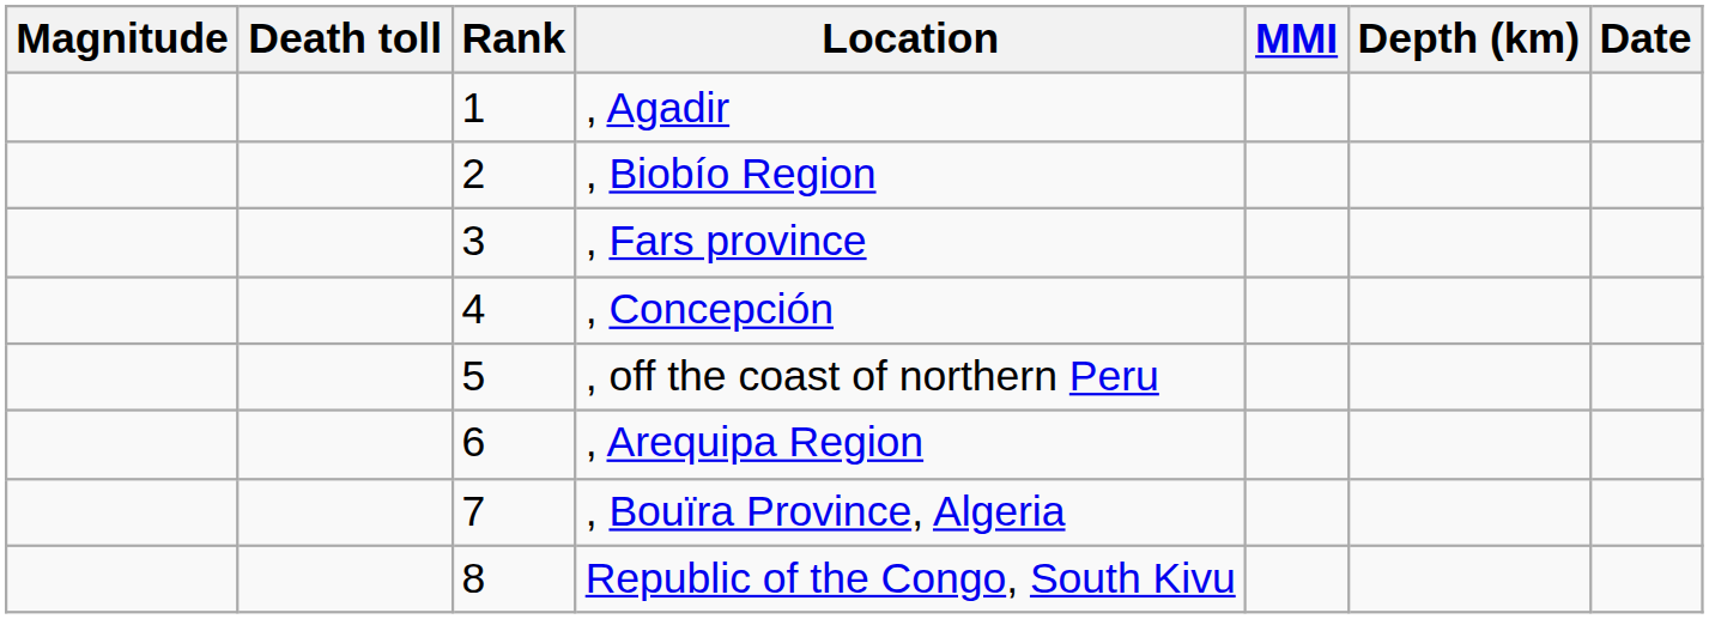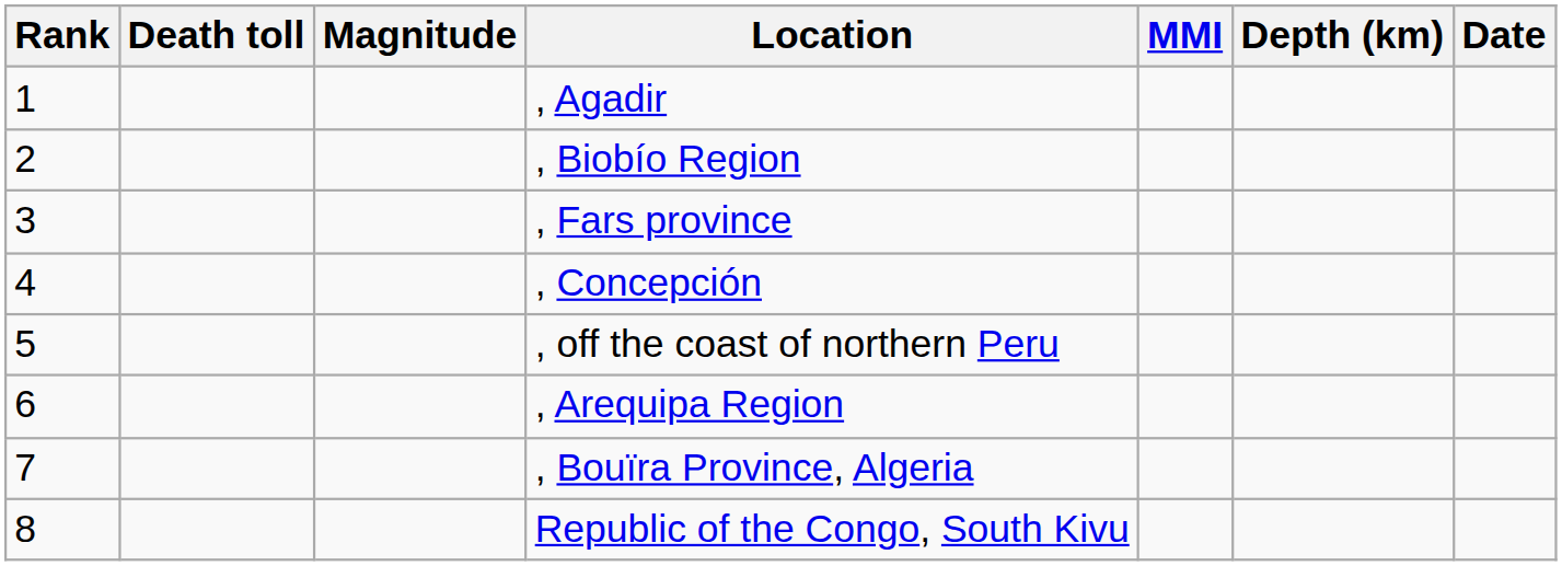columns swapped: Rank <-> Magnitude
